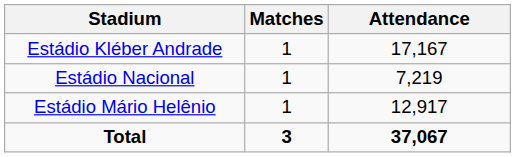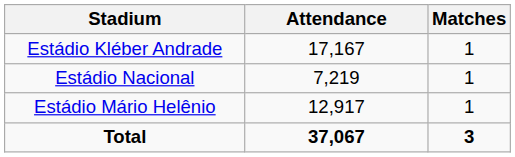columns swapped: Matches <-> Attendance
